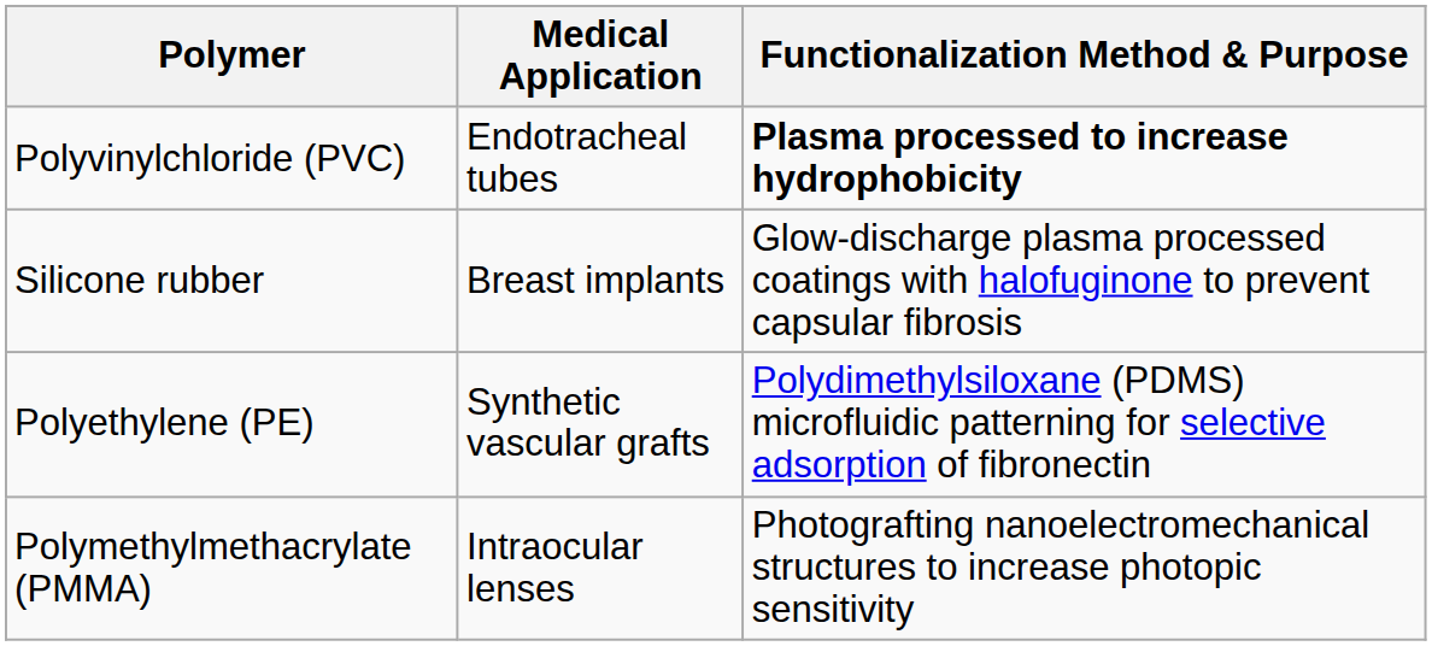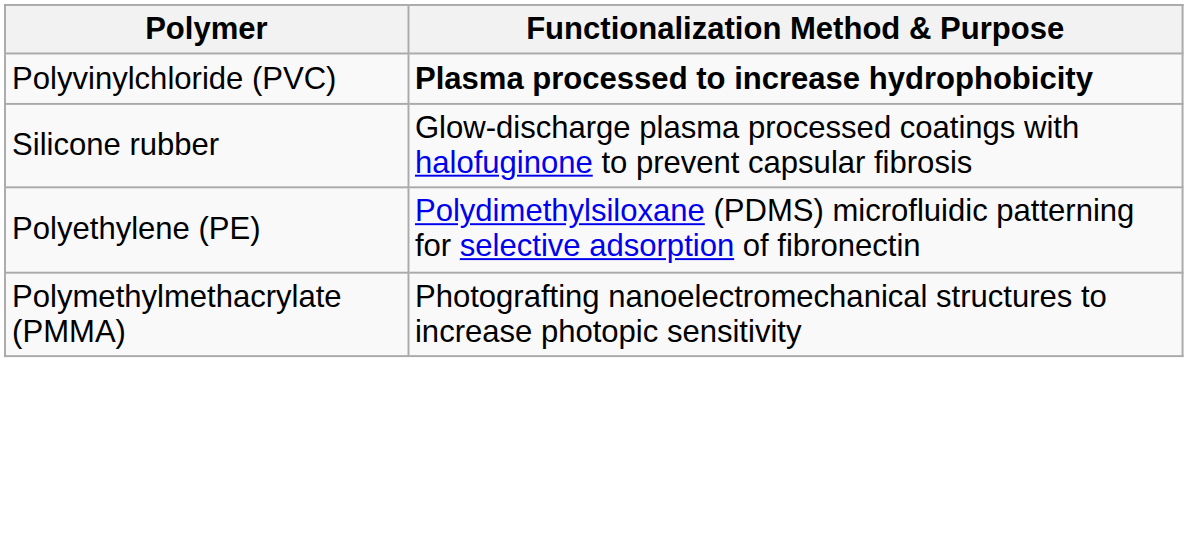- column: Medical Application | Endotracheal tubes | Breast implants | Synthetic vascular grafts | Intraocular lenses
